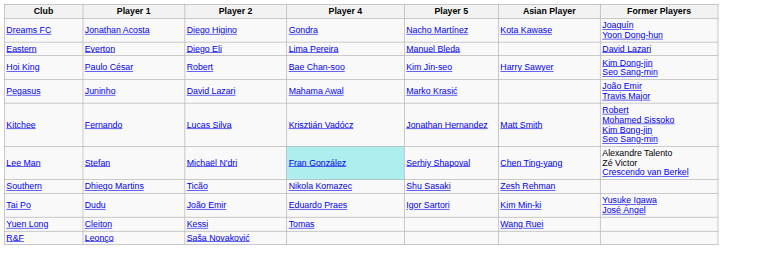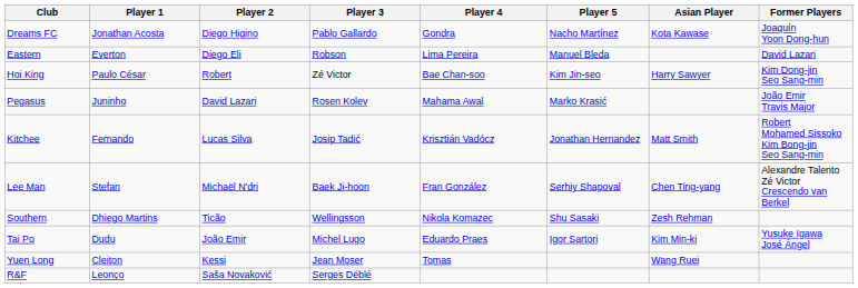+ column: Player 3 | Pablo Gallardo | Robson | Zé Victor | Rosen Kolev | Josip Tadić | Baek Ji-hoon | Wellingsson | Michel Lugo | Jean Moser | Serges Déblé
Lee Man | Player 4: paleturquoise background -> no background
